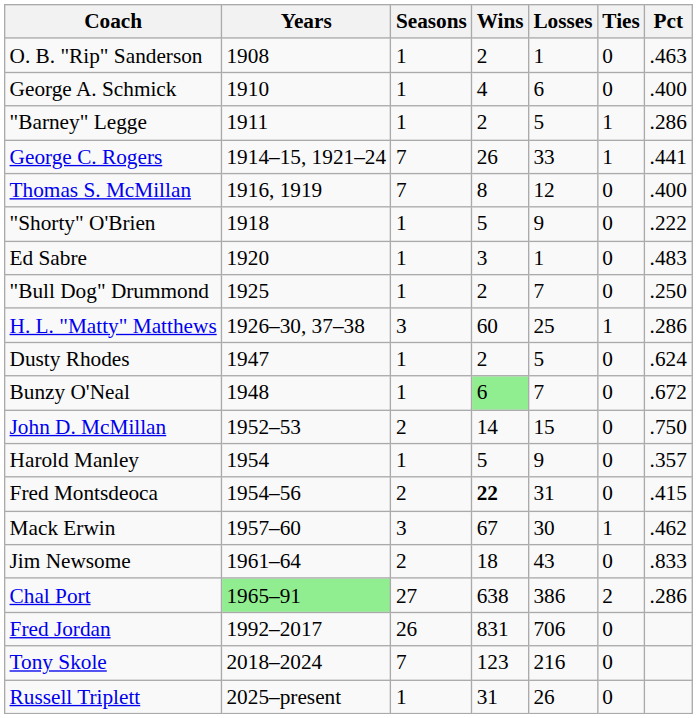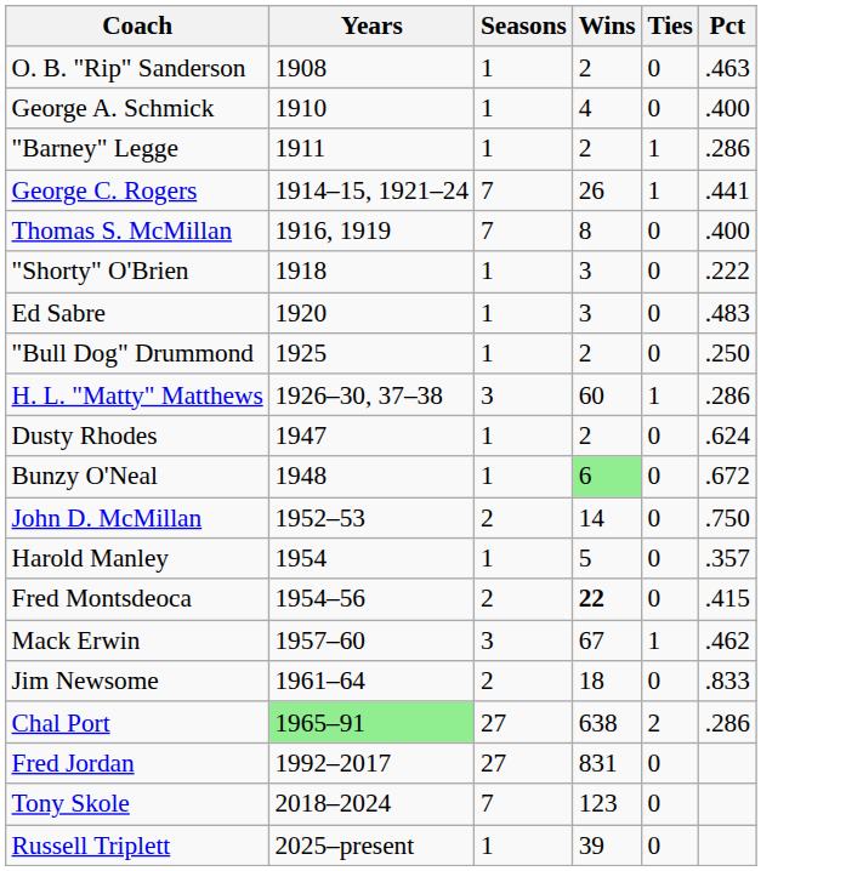- column: Losses | 1 | 6 | 5 | 33 | 12 | 9 | 1 | 7 | 25 | 5 | 7 | 15 | 9 | 31 | 30 | 43 | 386 | 706 | 216 | 26
"Shorty" O'Brien | Wins: 5 -> 3
Fred Jordan | Seasons: 26 -> 27
Russell Triplett | Wins: 31 -> 39
